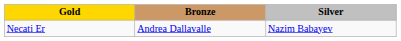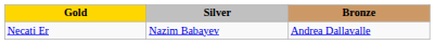columns swapped: Silver <-> Bronze
